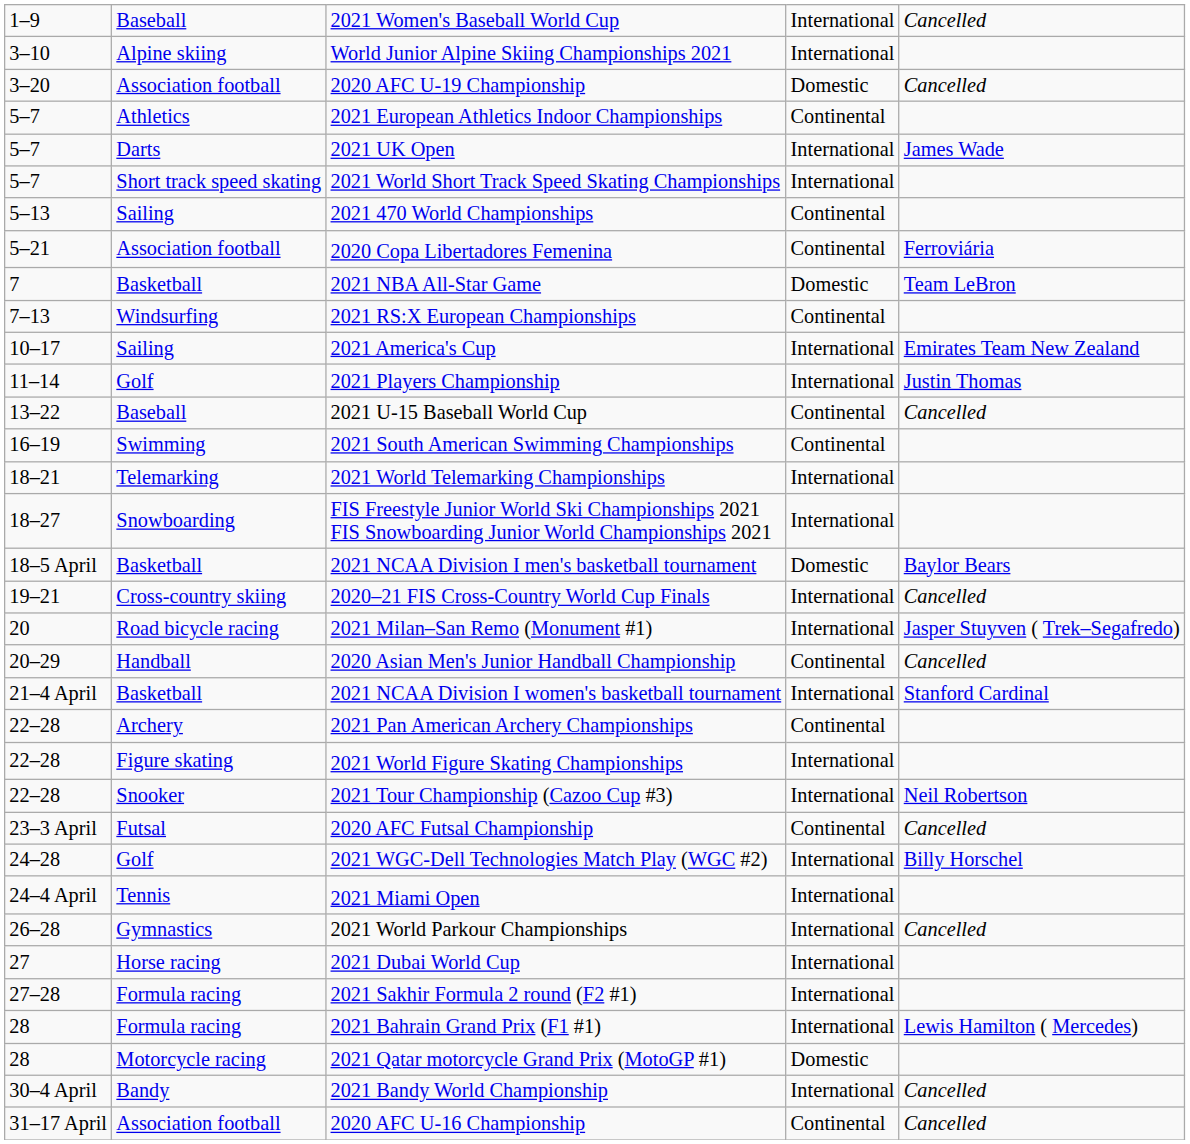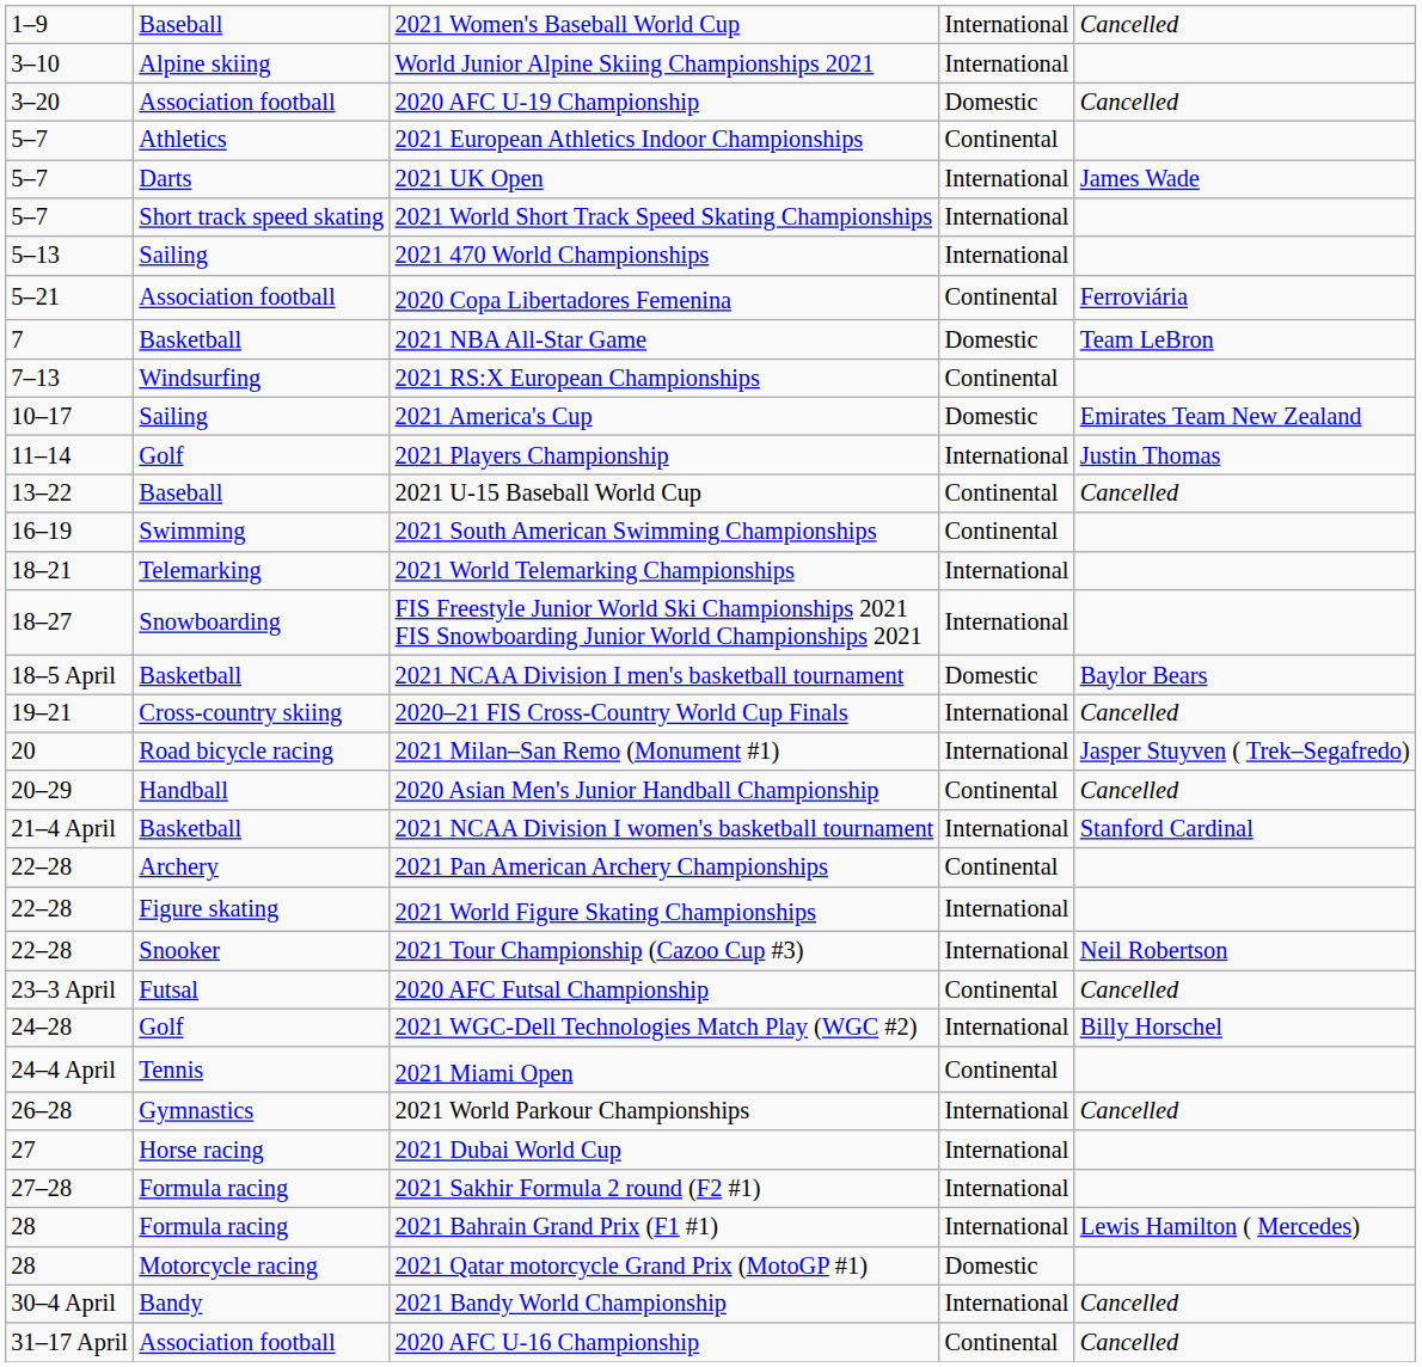2021 470 World Championships | column 4: Continental -> International
2021 America's Cup | column 4: International -> Domestic
2021 Miami Open | column 4: International -> Continental
